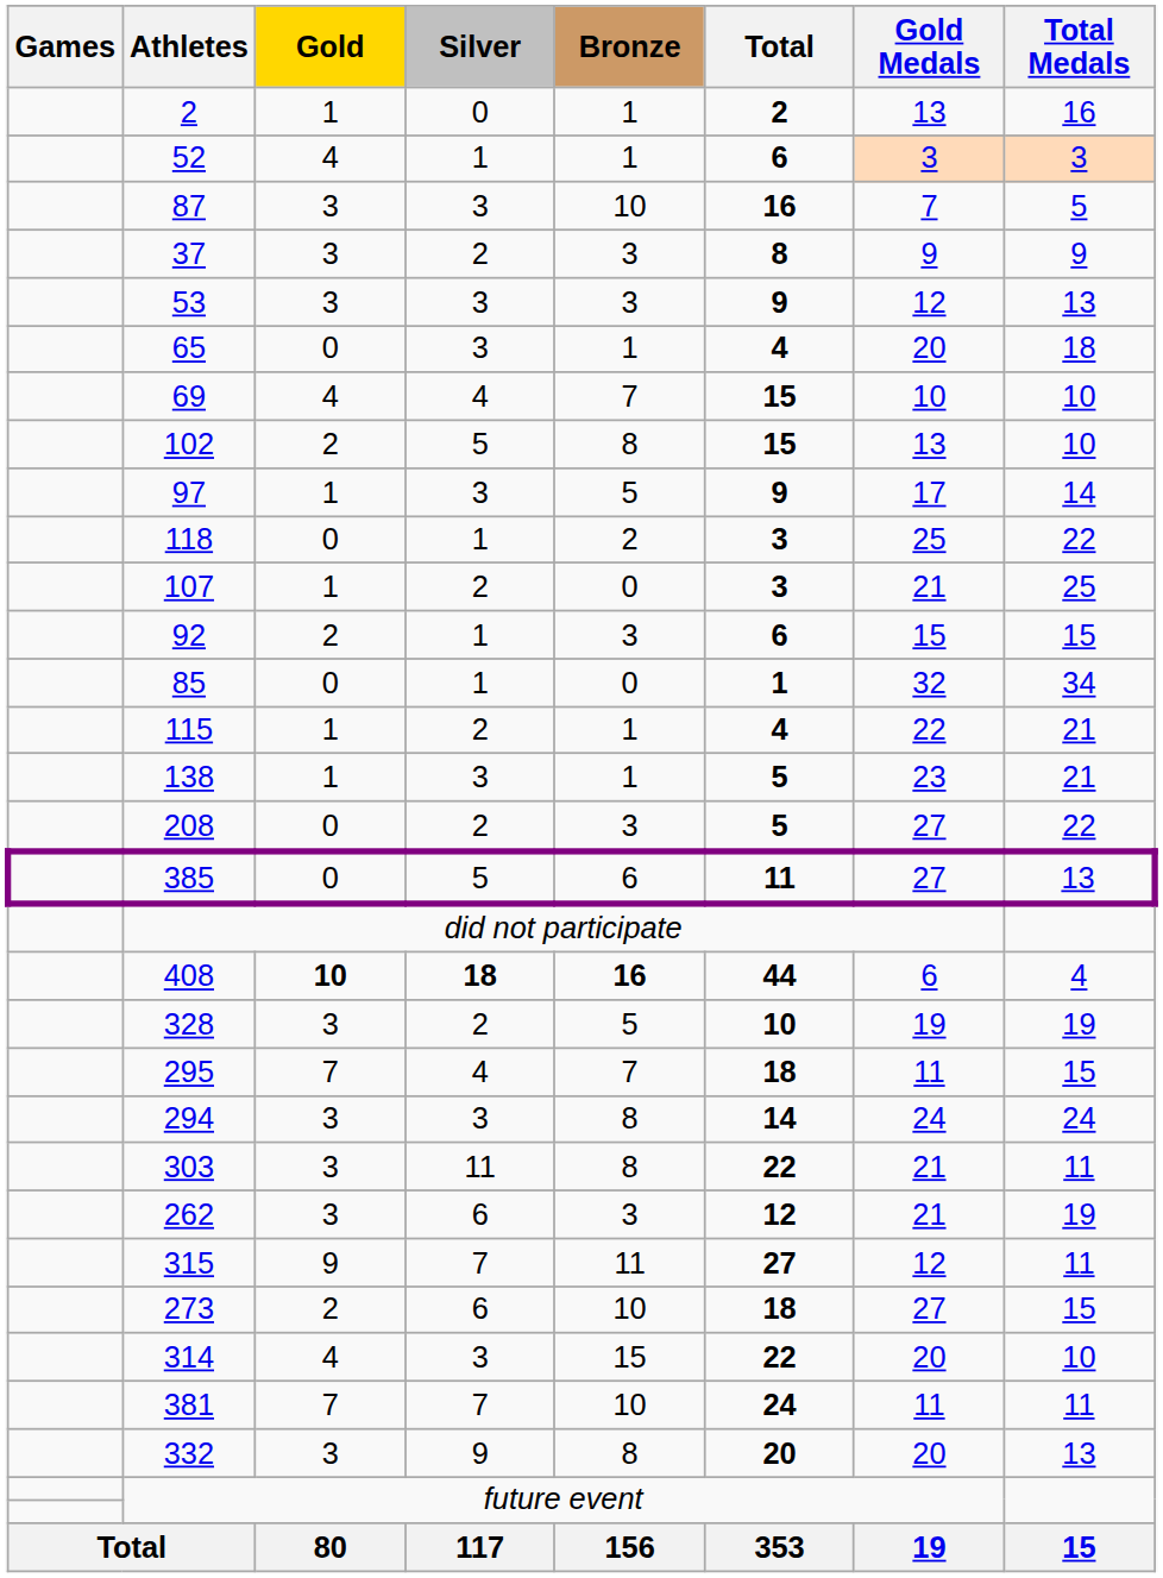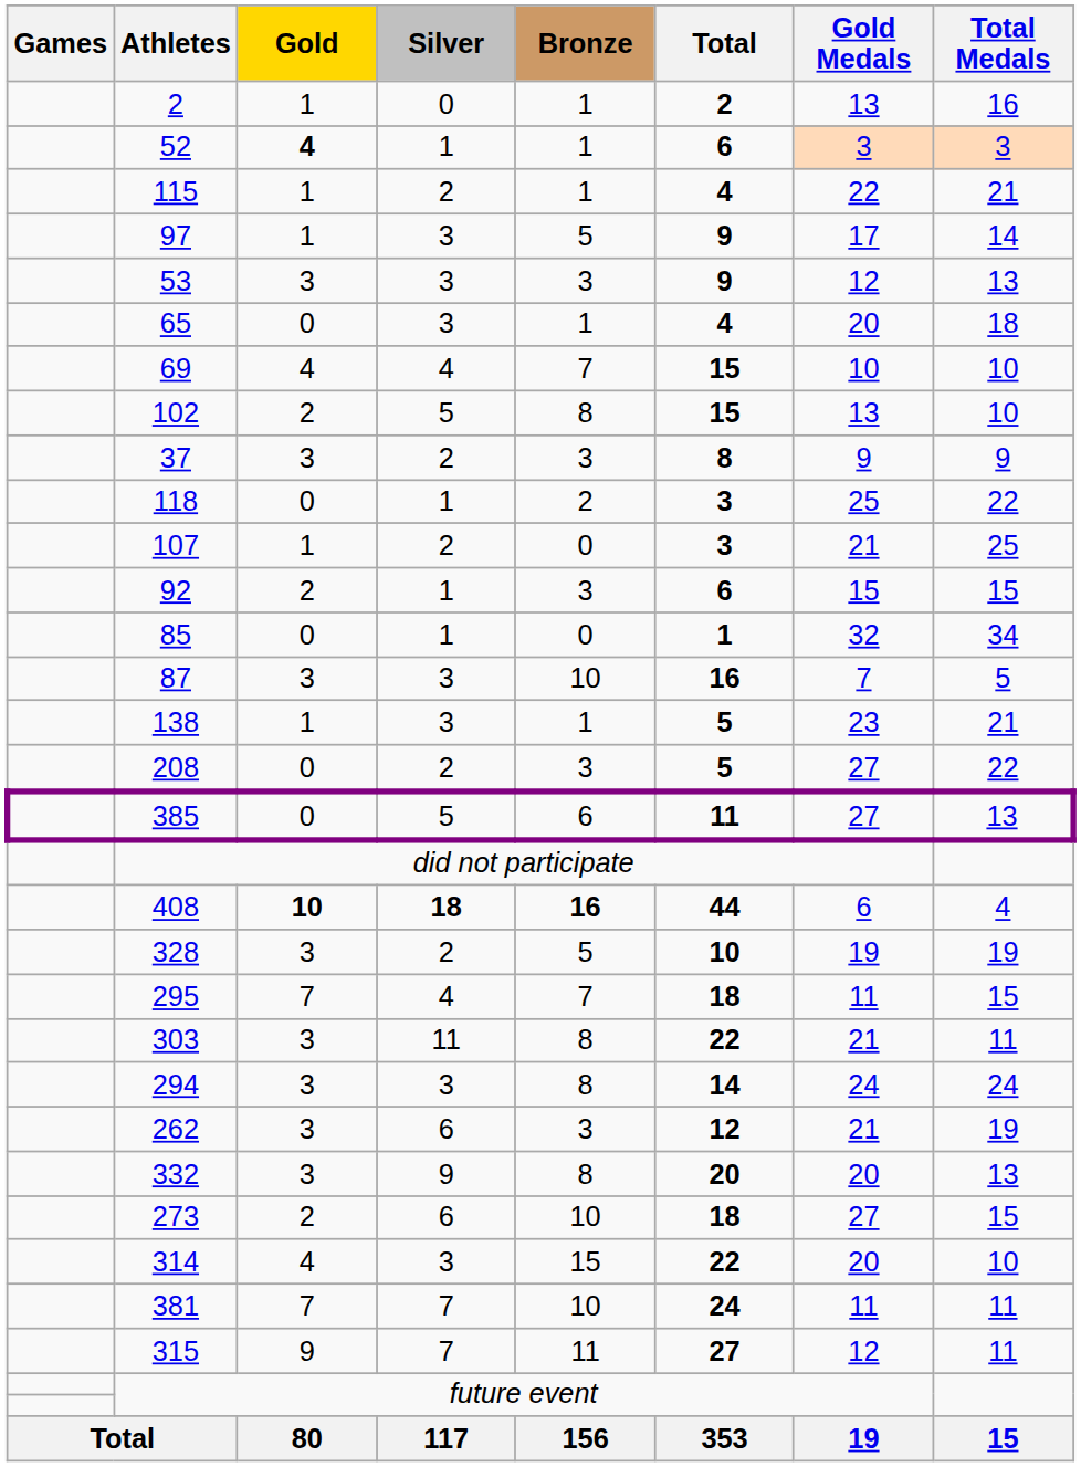52 | Gold: normal -> bold
rows swapped: 87 <-> 115
rows swapped: 37 <-> 97
rows swapped: 303 <-> 294
rows swapped: 332 <-> 315
